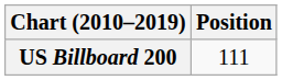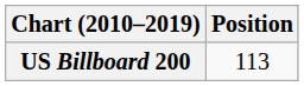US Billboard 200 | Position: 111 -> 113
